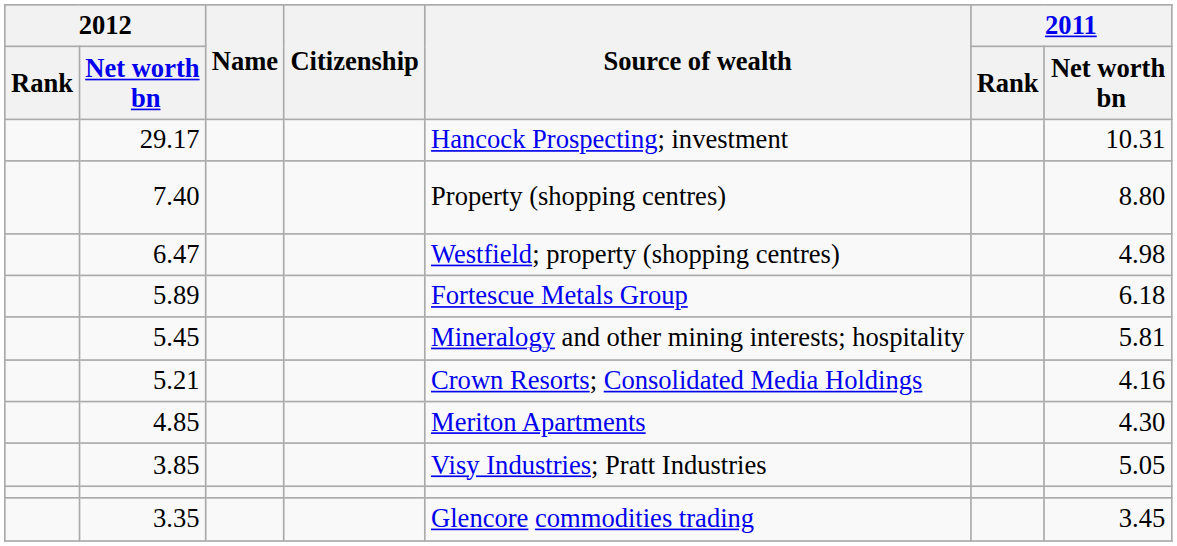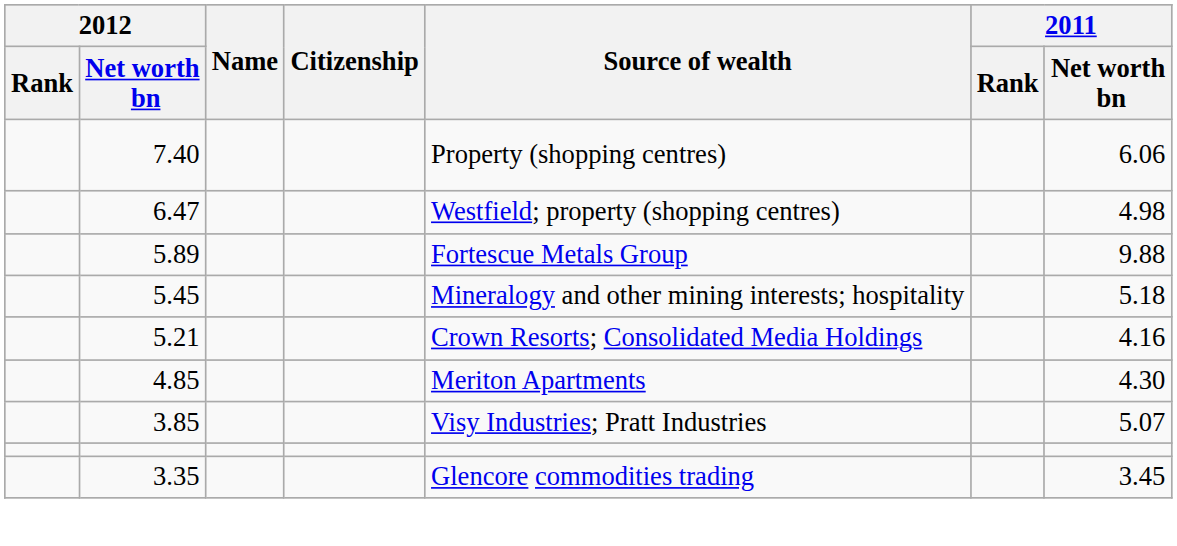- row: 29.17 | Hancock Prospecting; investment | 10.31
7.40 | 2011 / Net worth bn: 8.80 -> 6.06
5.89 | 2011 / Net worth bn: 6.18 -> 9.88
5.45 | 2011 / Net worth bn: 5.81 -> 5.18
3.85 | 2011 / Net worth bn: 5.05 -> 5.07
